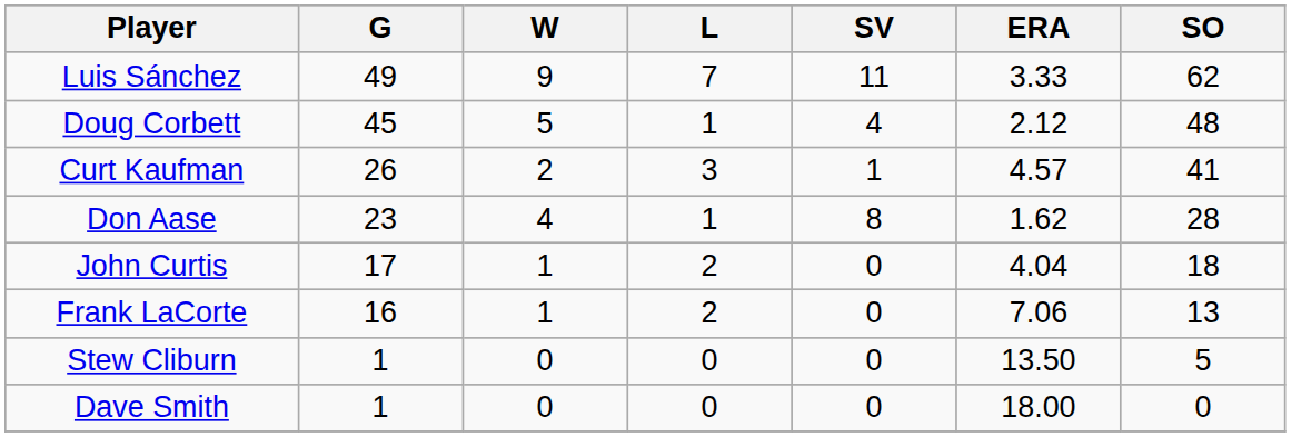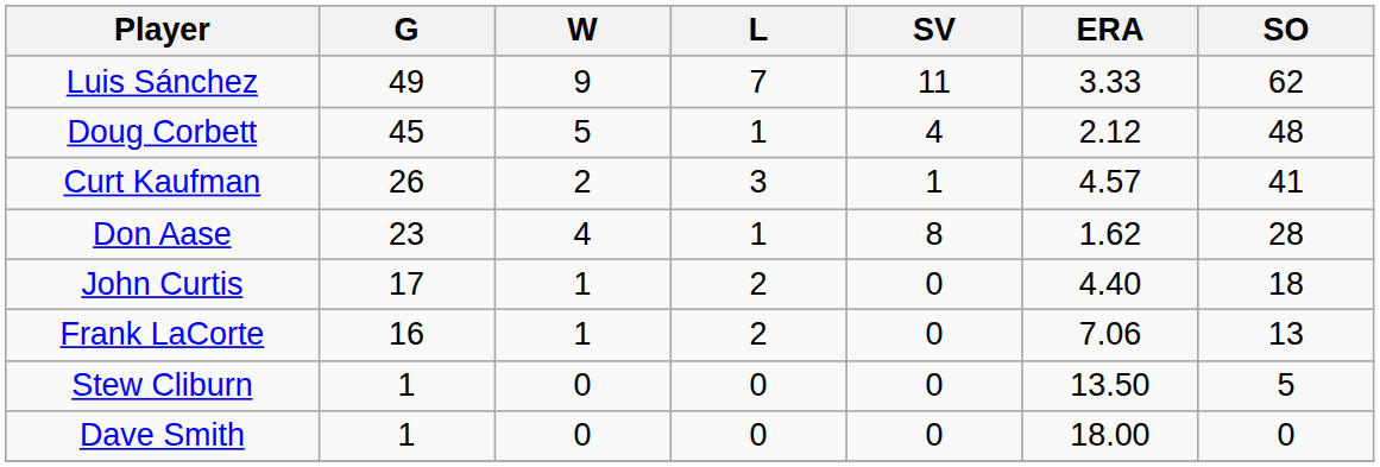John Curtis | ERA: 4.04 -> 4.40
